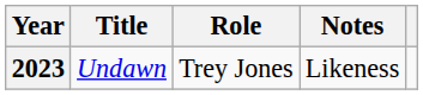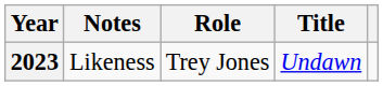columns swapped: Title <-> Notes
